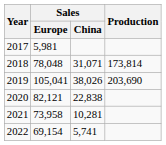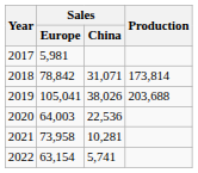2018 | Sales / Europe: 78,048 -> 78,842
2019 | Production: 203,690 -> 203,688
2020 | Sales / Europe: 82,121 -> 64,003
2020 | Sales / China: 22,838 -> 22,536
2022 | Sales / Europe: 69,154 -> 63,154
